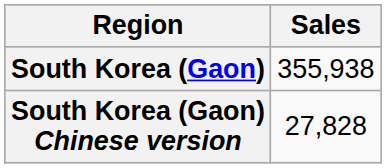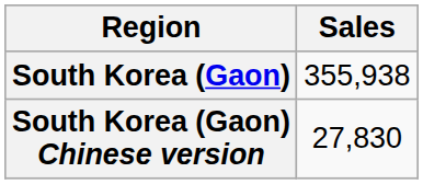South Korea (Gaon) Chinese version | Sales: 27,828 -> 27,830
